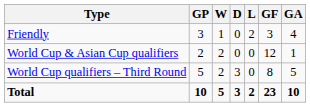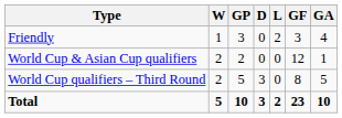columns swapped: GP <-> W
